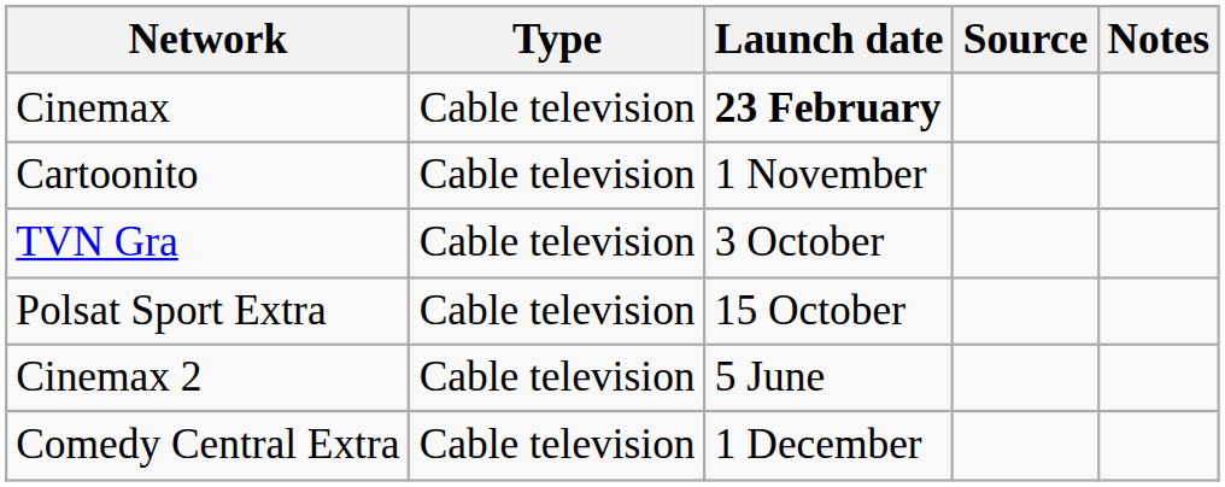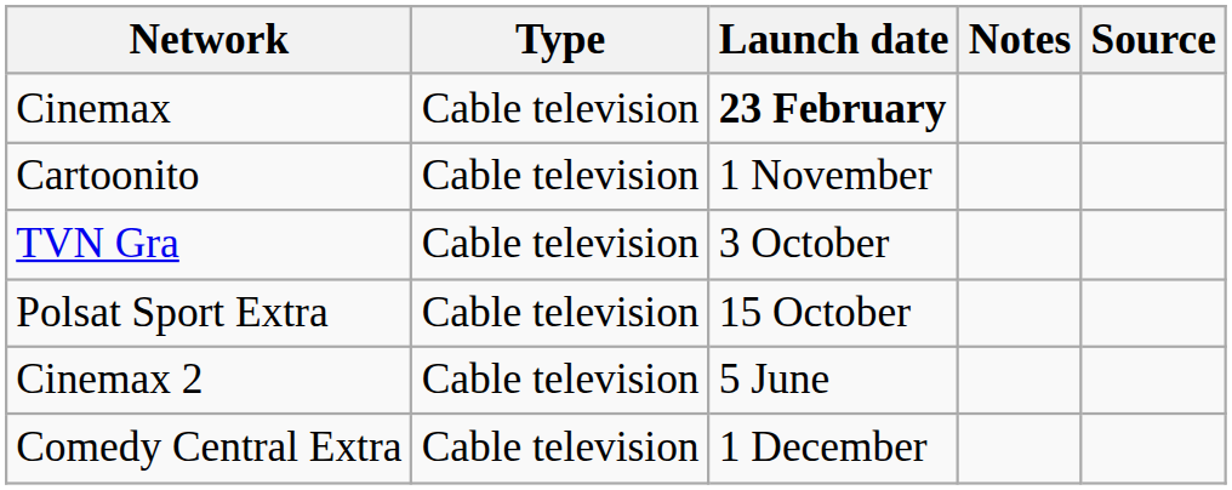columns swapped: Notes <-> Source
